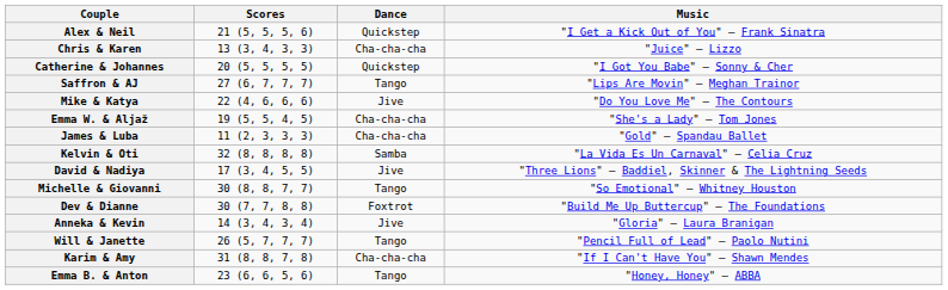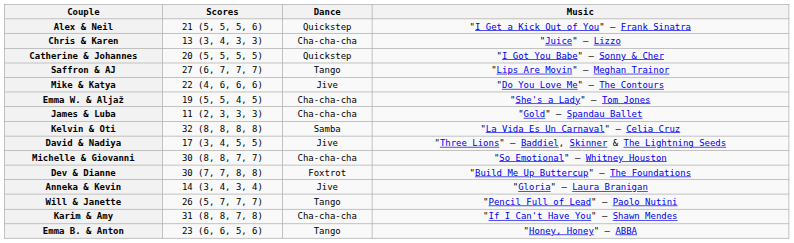Michelle & Giovanni | Dance: Tango -> Cha-cha-cha
